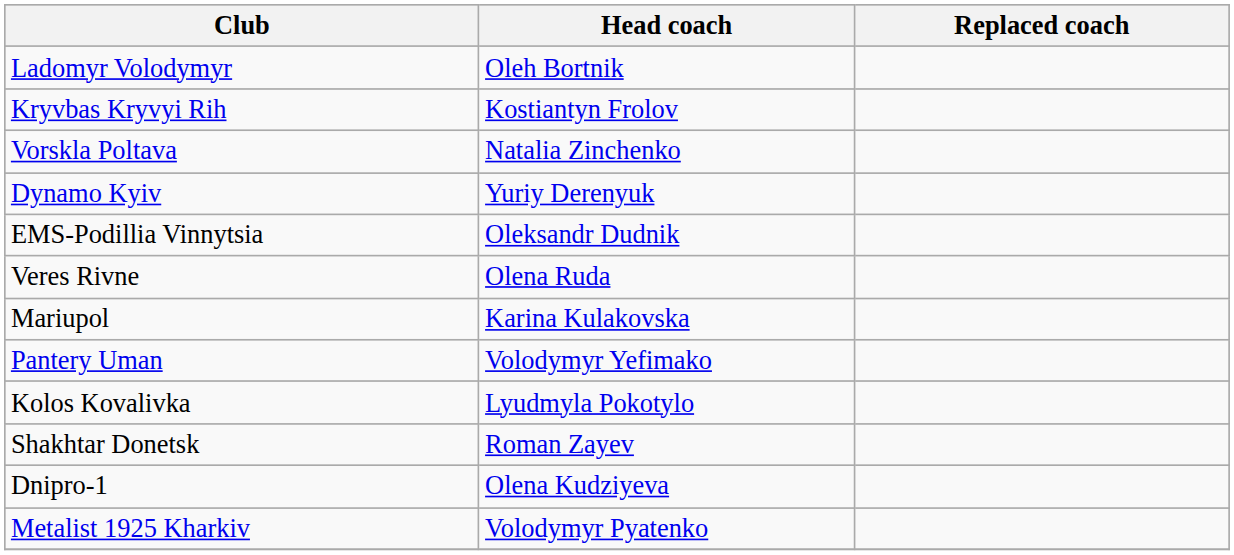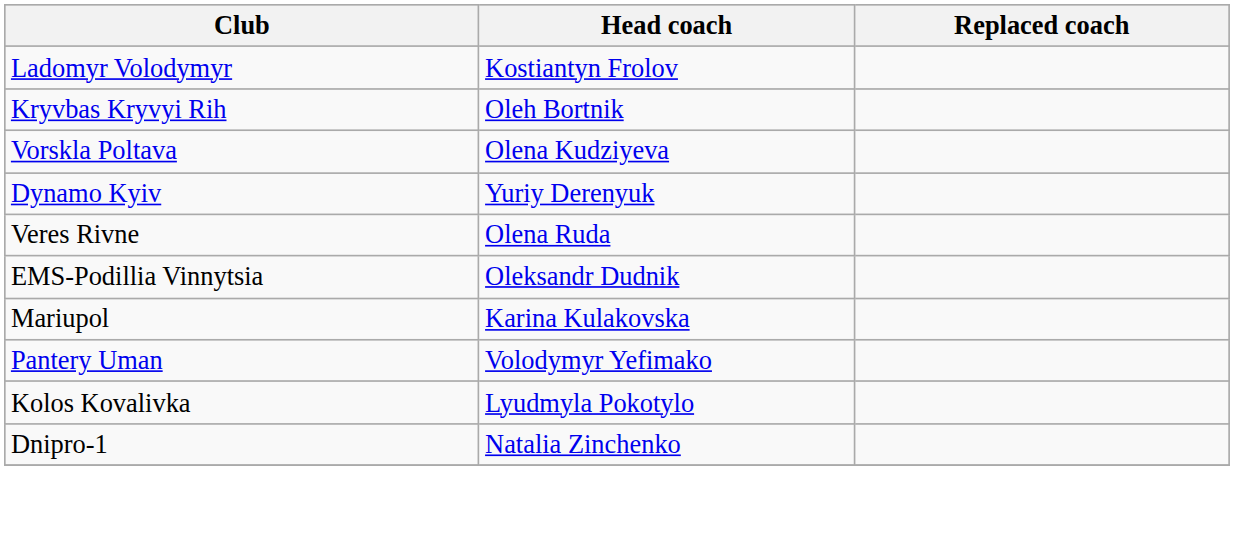Ladomyr Volodymyr | Head coach: Oleh Bortnik -> Kostiantyn Frolov
Kryvbas Kryvyi Rih | Head coach: Kostiantyn Frolov -> Oleh Bortnik
Vorskla Poltava | Head coach: Natalia Zinchenko -> Olena Kudziyeva
rows swapped: Veres Rivne <-> EMS-Podillia Vinnytsia
- row: Shakhtar Donetsk | Roman Zayev
Dnipro-1 | Head coach: Olena Kudziyeva -> Natalia Zinchenko
- row: Metalist 1925 Kharkiv | Volodymyr Pyatenko
